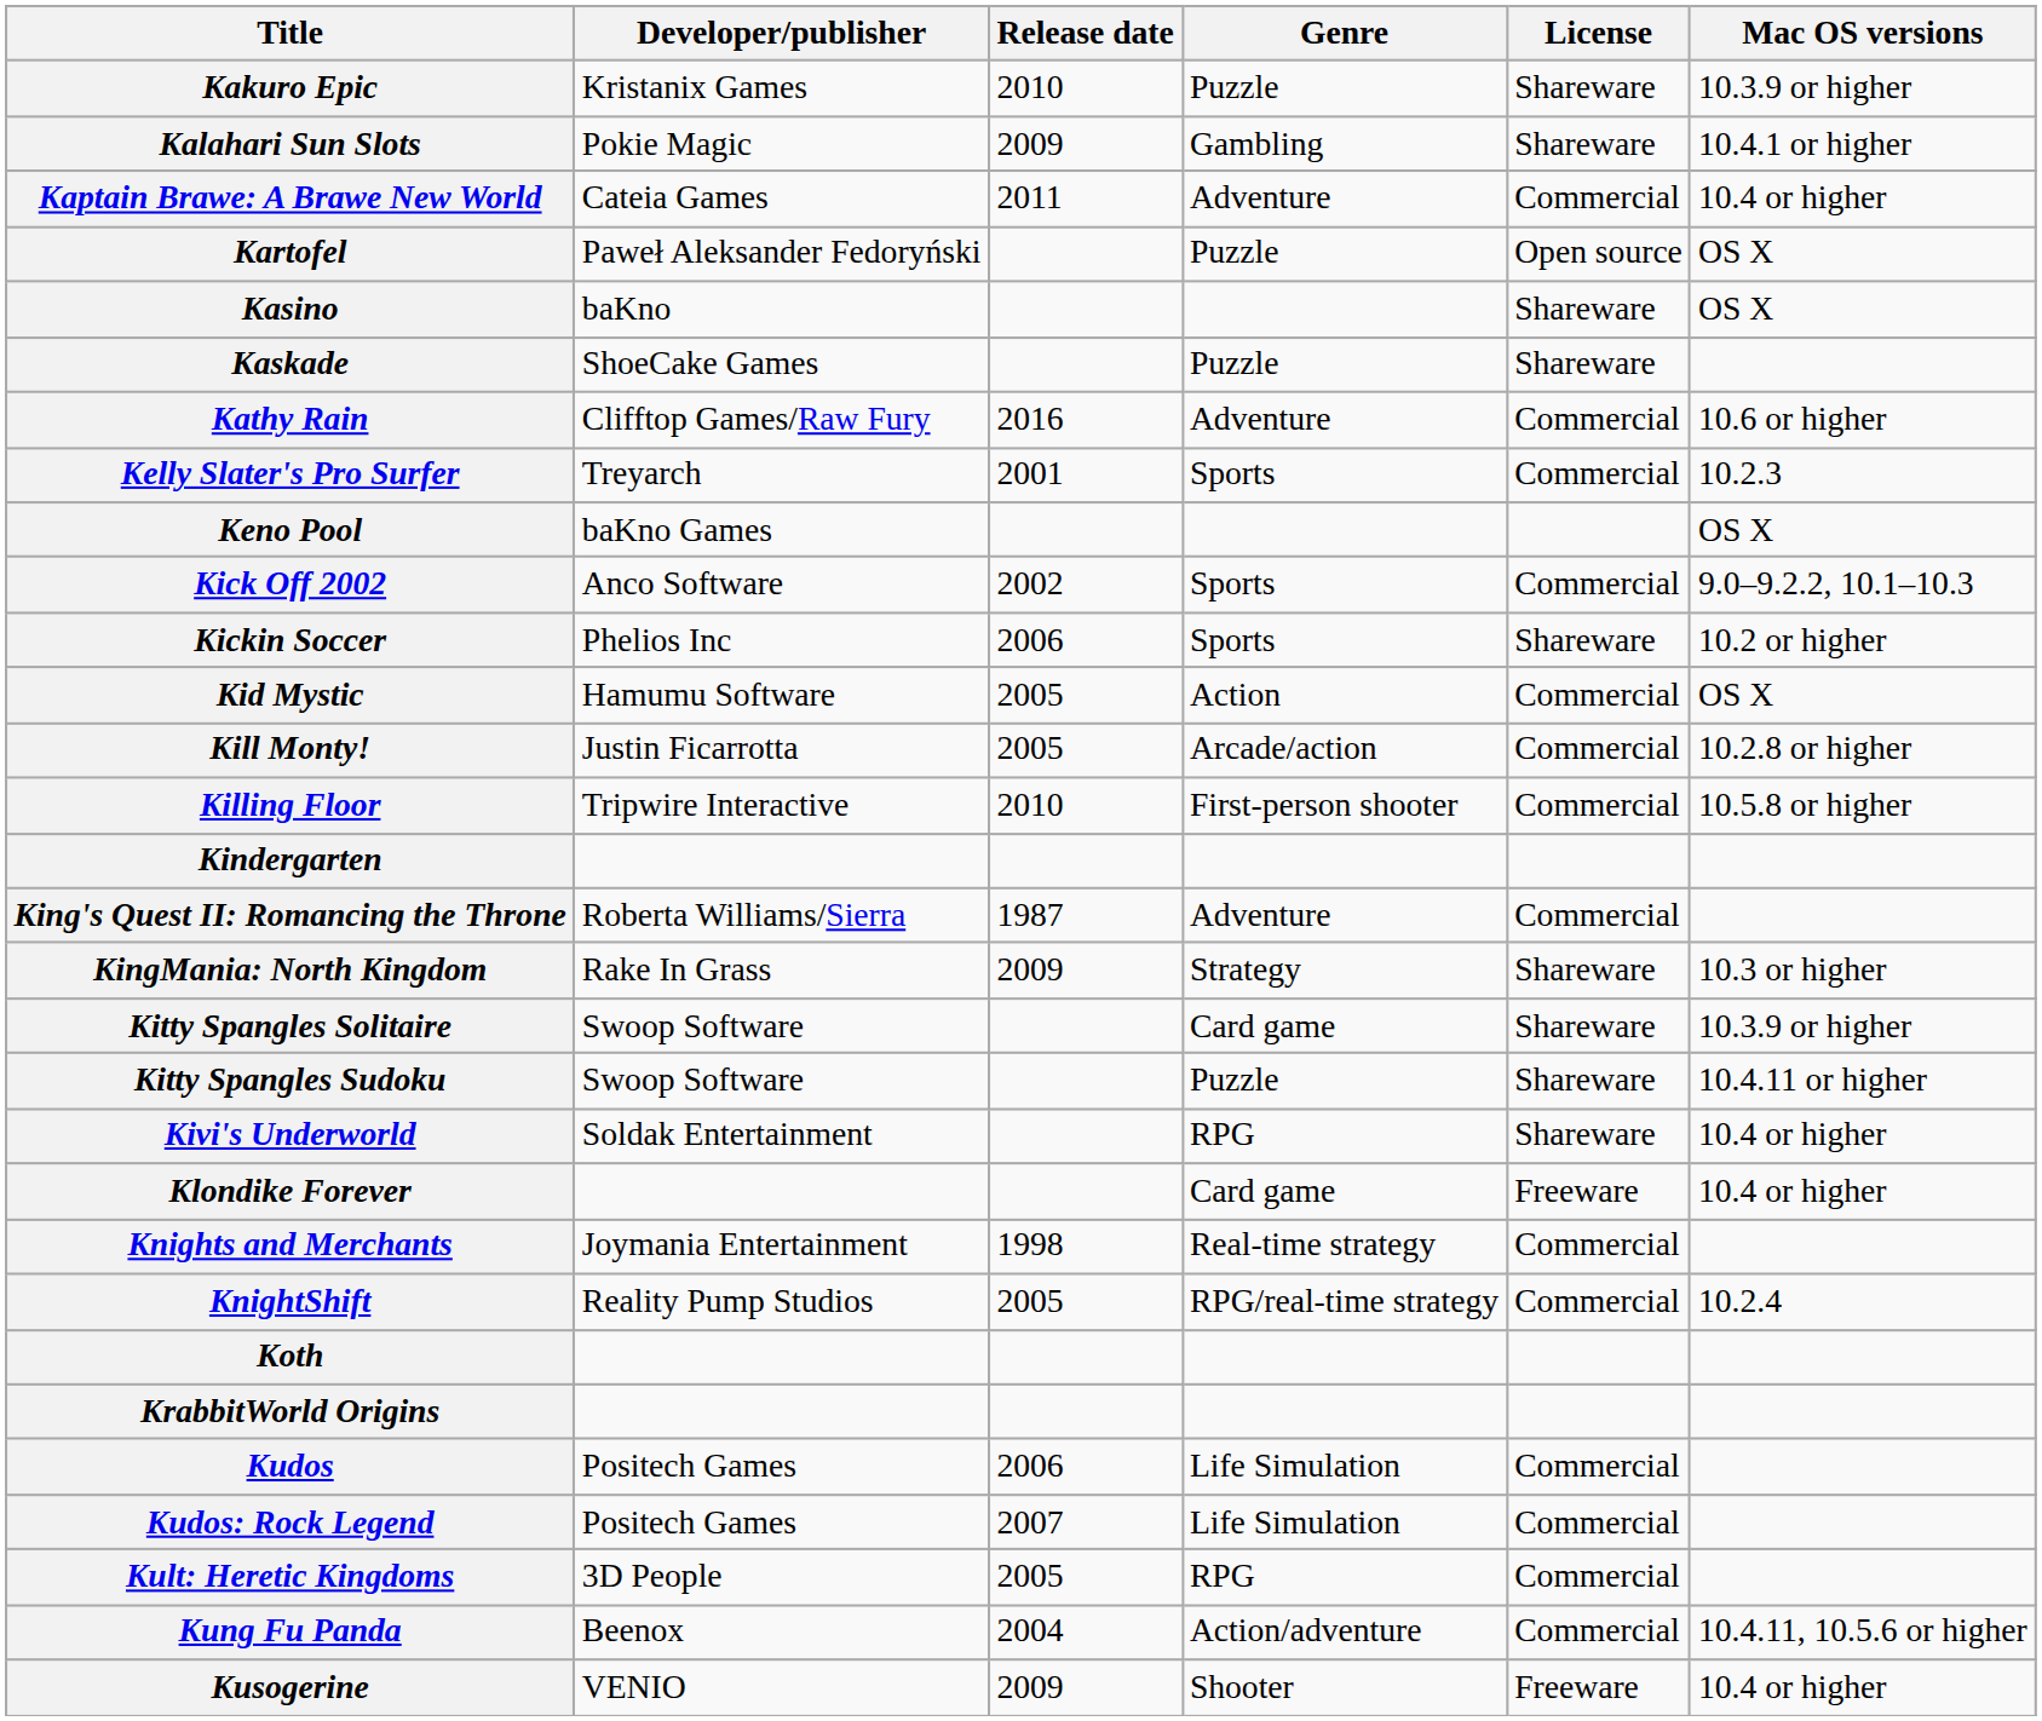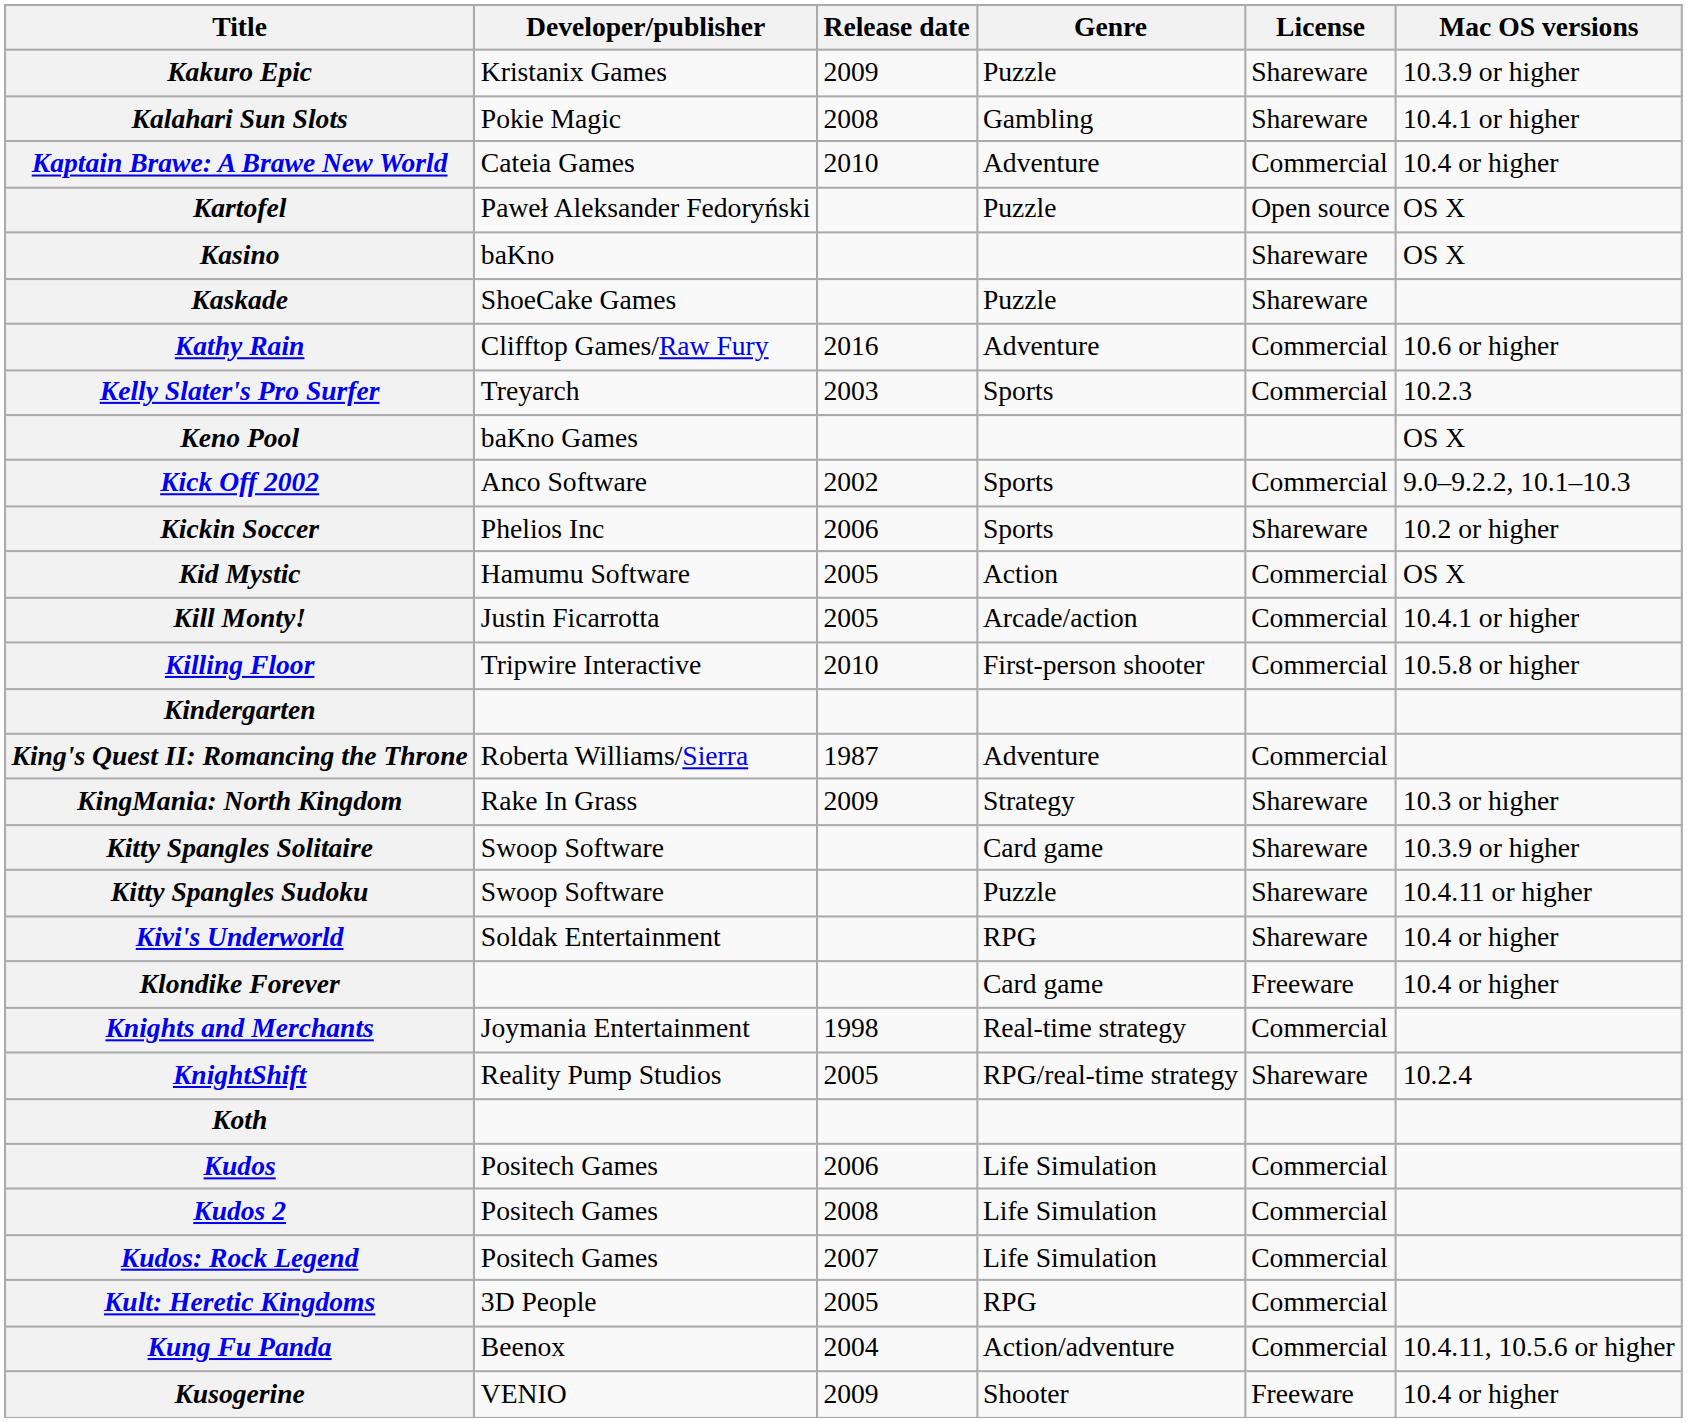Kakuro Epic | Release date: 2010 -> 2009
Kalahari Sun Slots | Release date: 2009 -> 2008
Kaptain Brawe: A Brawe New World | Release date: 2011 -> 2010
Kelly Slater's Pro Surfer | Release date: 2001 -> 2003
Kill Monty! | Mac OS versions: 10.2.8 or higher -> 10.4.1 or higher
KnightShift | License: Commercial -> Shareware
- row: KrabbitWorld Origins
+ row: Kudos 2 | Positech Games | 2008 | Life Simulation | Commercial
